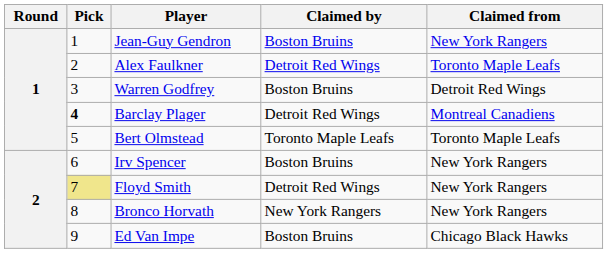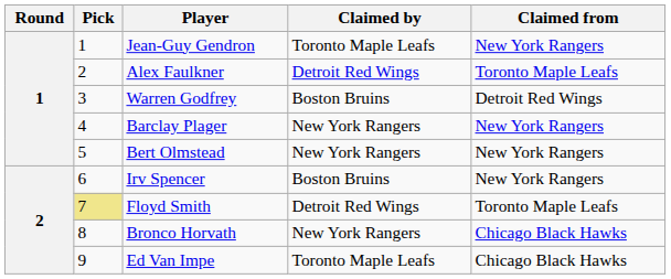Jean-Guy Gendron | Claimed by: Boston Bruins -> Toronto Maple Leafs
Barclay Plager | Pick: bold -> normal
Barclay Plager | Claimed by: Detroit Red Wings -> New York Rangers
Barclay Plager | Claimed from: Montreal Canadiens -> New York Rangers
Bert Olmstead | Claimed by: Toronto Maple Leafs -> New York Rangers
Bert Olmstead | Claimed from: Toronto Maple Leafs -> New York Rangers
Floyd Smith | Claimed from: New York Rangers -> Toronto Maple Leafs
Bronco Horvath | Claimed from: New York Rangers -> Chicago Black Hawks
Ed Van Impe | Claimed by: Boston Bruins -> Toronto Maple Leafs
